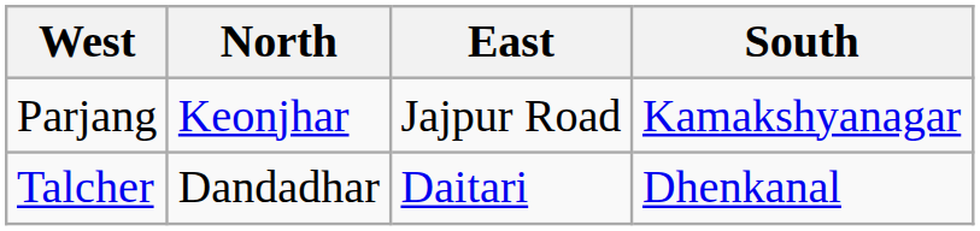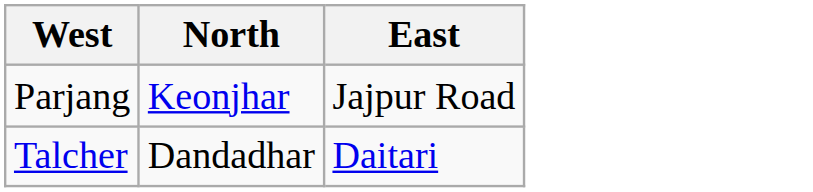- column: South | Kamakshyanagar | Dhenkanal
